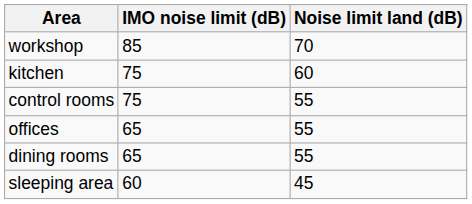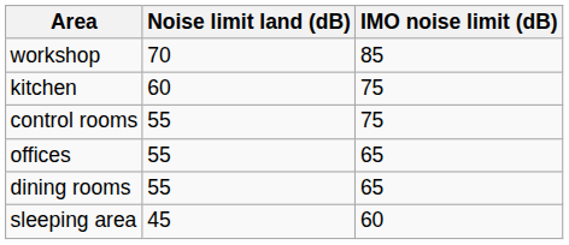columns swapped: Noise limit land (dB) <-> IMO noise limit (dB)
